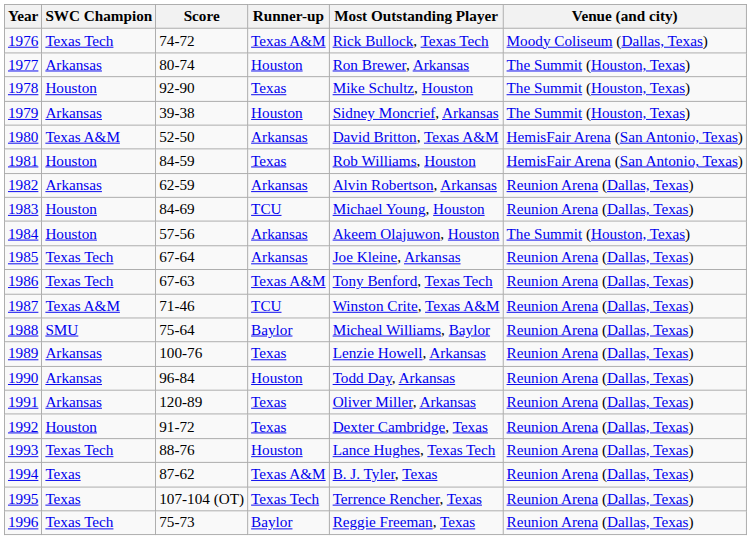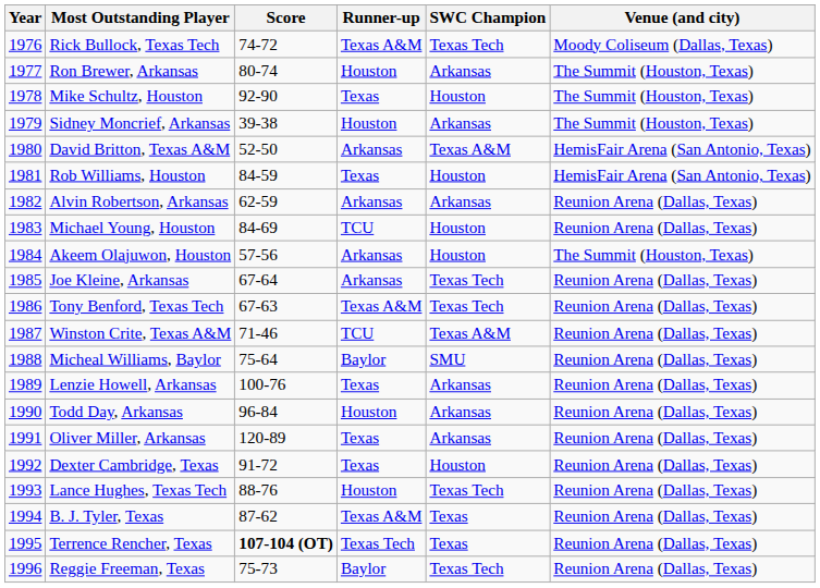columns swapped: SWC Champion <-> Most Outstanding Player
1995 | Score: normal -> bold
